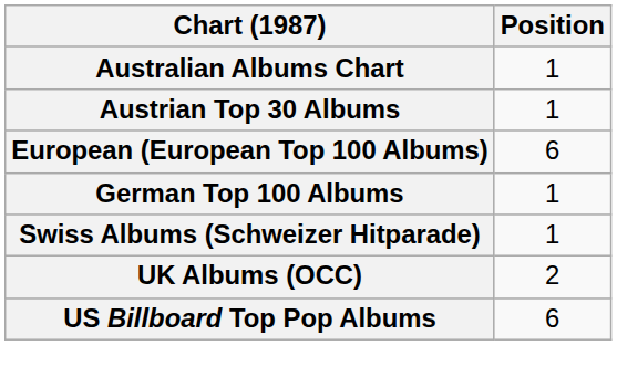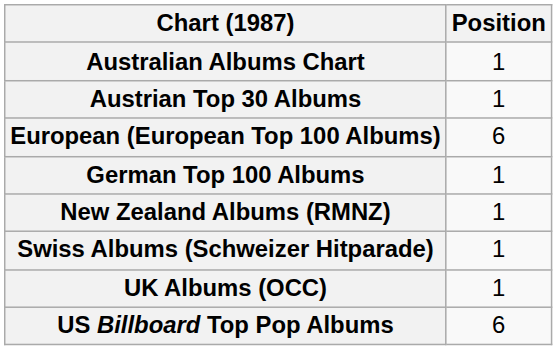+ row: New Zealand Albums (RMNZ) | 1
UK Albums (OCC) | Position: 2 -> 1
